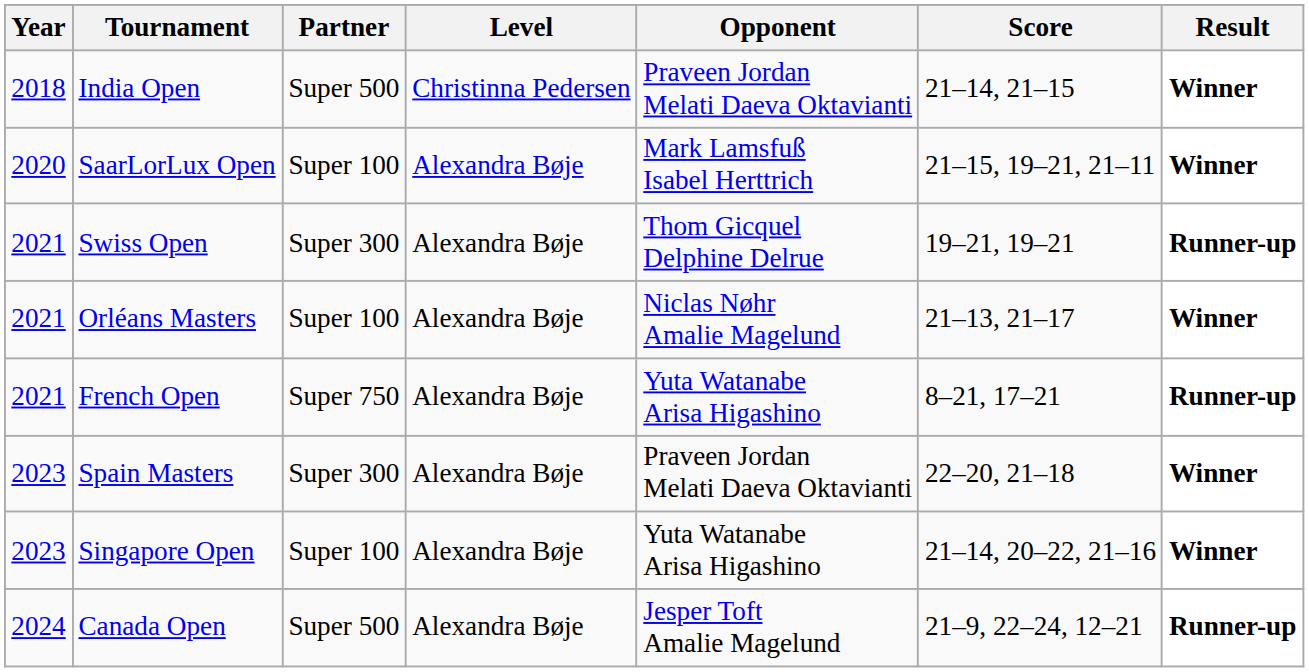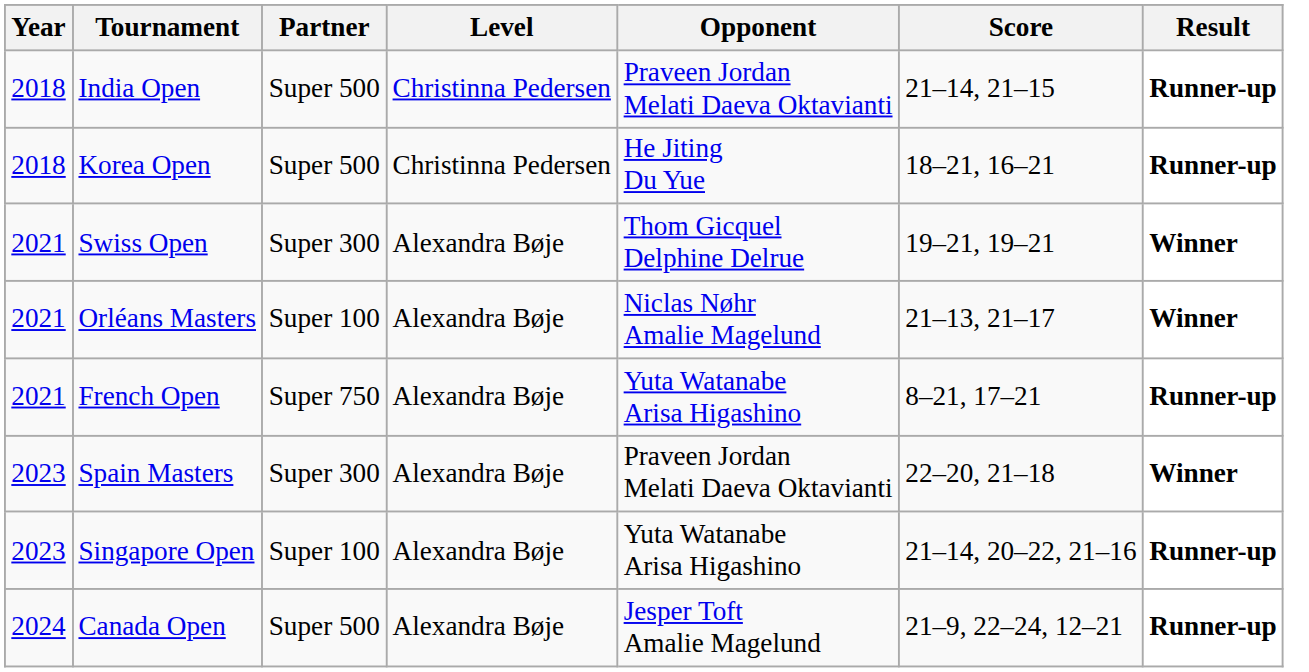India Open | Result: Winner -> Runner-up
+ row: 2018 | Korea Open | Super 500 | Christinna Pedersen | He Jiting Du Yue | 18–21, 16–21 | Runner-up
- row: 2020 | SaarLorLux Open | Super 100 | Alexandra Bøje | Mark Lamsfuß Isabel Herttrich | 21–15, 19–21, 21–11 | Winner
Swiss Open | Result: Runner-up -> Winner
Singapore Open | Result: Winner -> Runner-up
